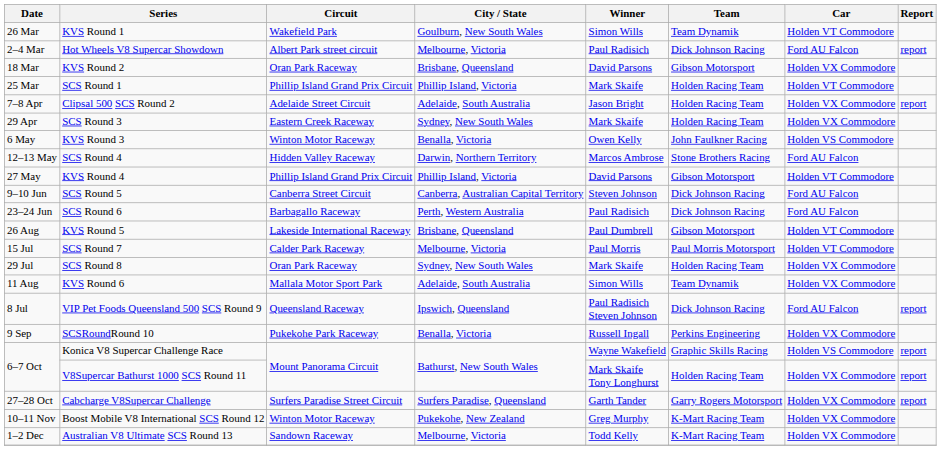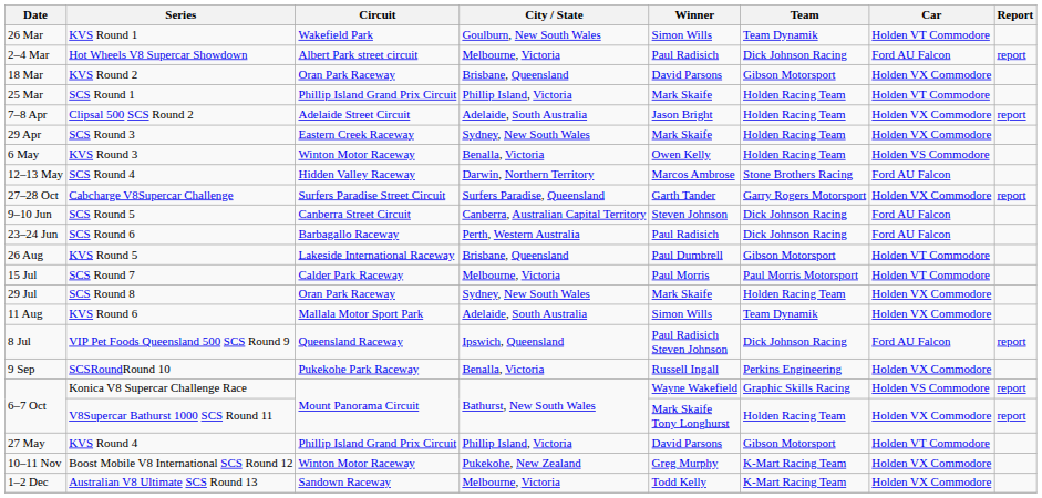KVS Round 3 | Team: John Faulkner Racing -> Holden Racing Team
rows swapped: KVS Round 4 <-> Cabcharge V8Supercar Challenge
